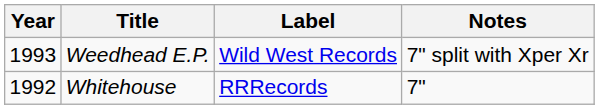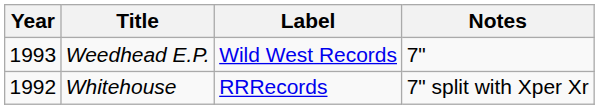Weedhead E.P. | Notes: 7" split with Xper Xr -> 7"
Whitehouse | Notes: 7" -> 7" split with Xper Xr
